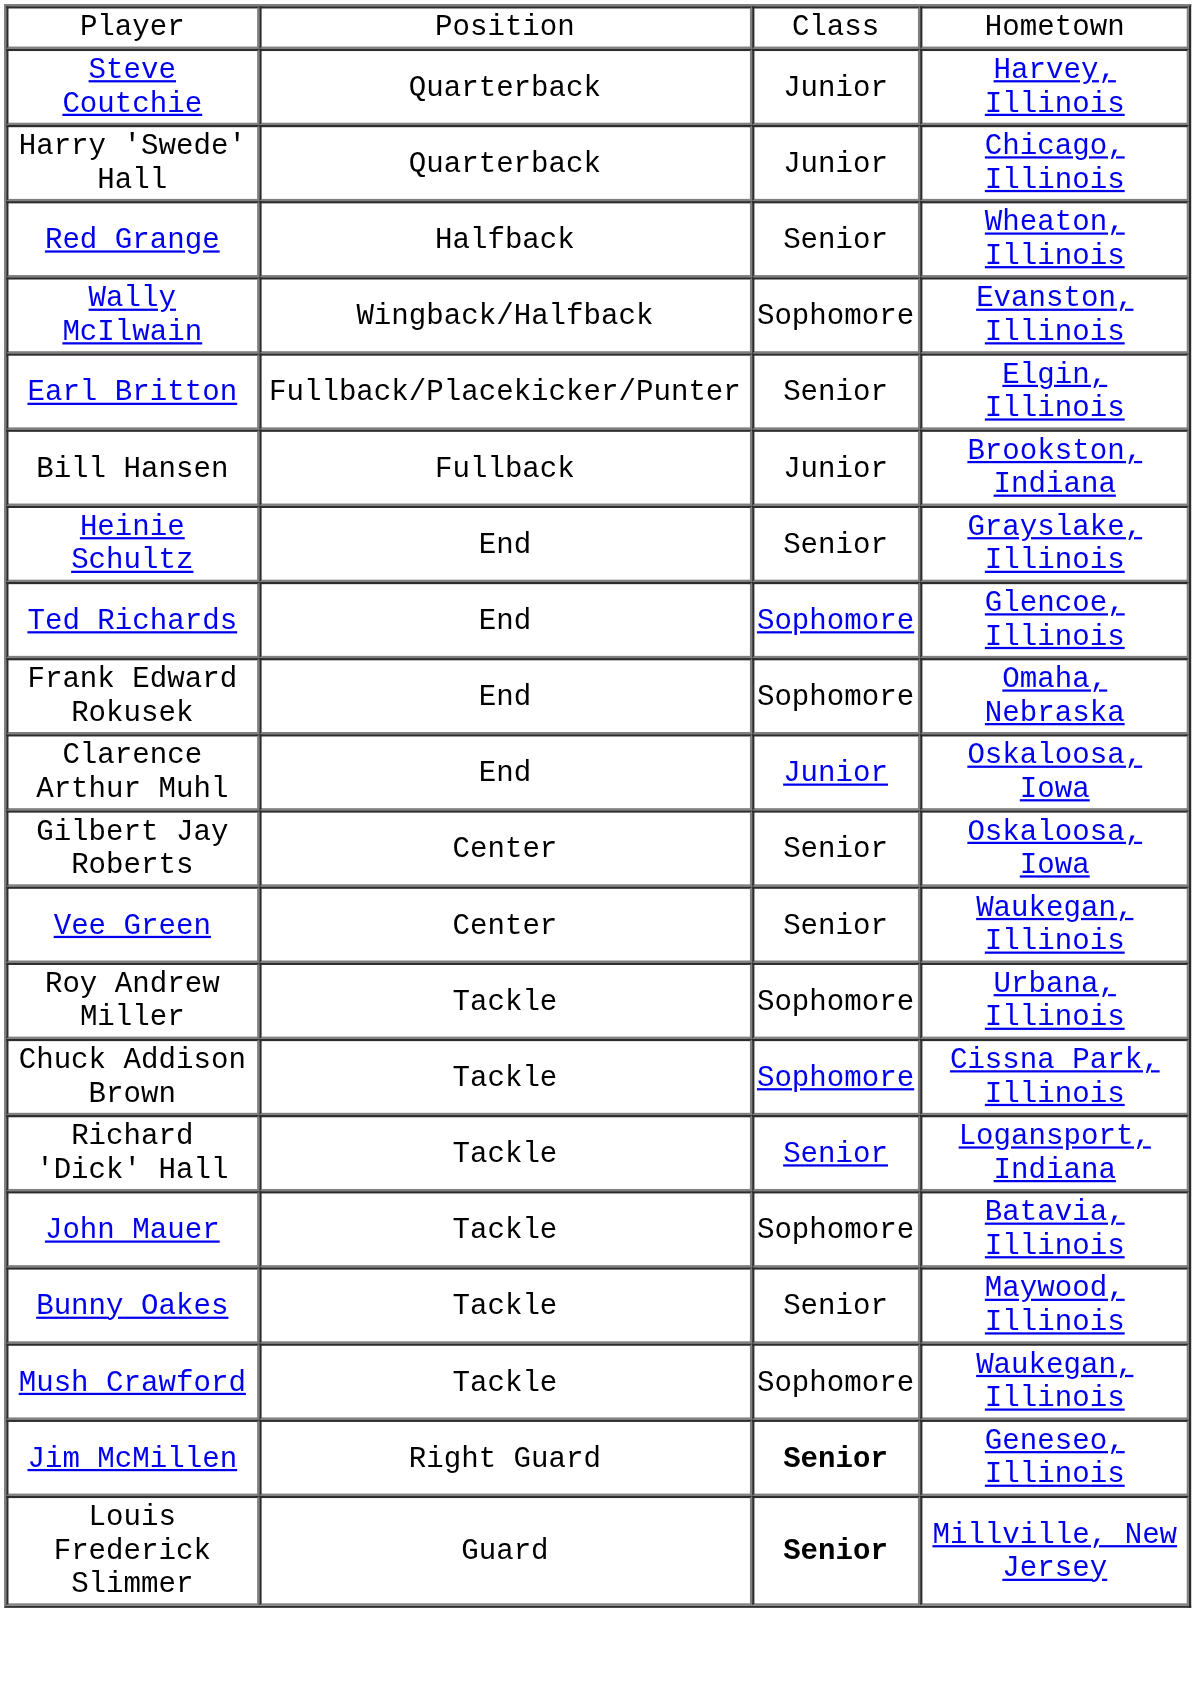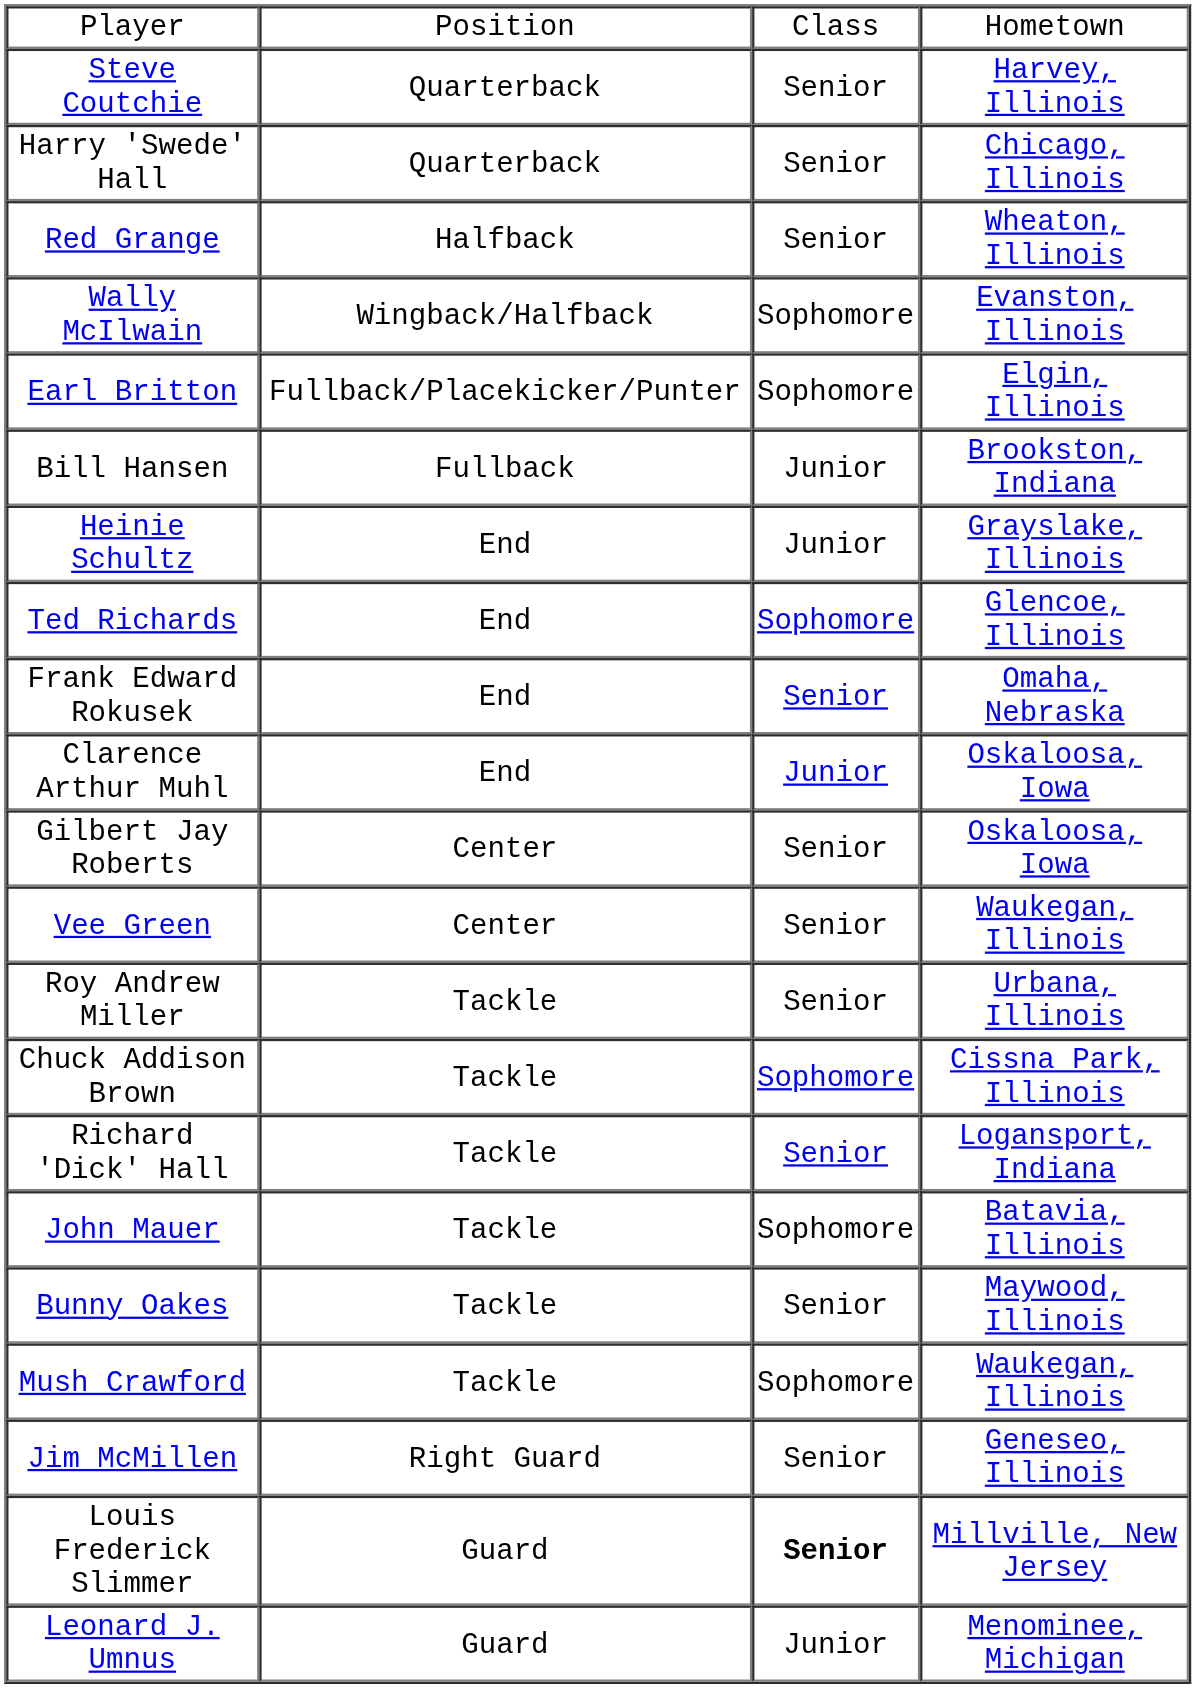Steve Coutchie | column 3: Junior -> Senior
Harry 'Swede' Hall | column 3: Junior -> Senior
Earl Britton | column 3: Senior -> Sophomore
Heinie Schultz | column 3: Senior -> Junior
Frank Edward Rokusek | column 3: Sophomore -> Senior
Roy Andrew Miller | column 3: Sophomore -> Senior
Jim McMillen | column 3: bold -> normal
+ row: Leonard J. Umnus | Guard | Junior | Menominee, Michigan
